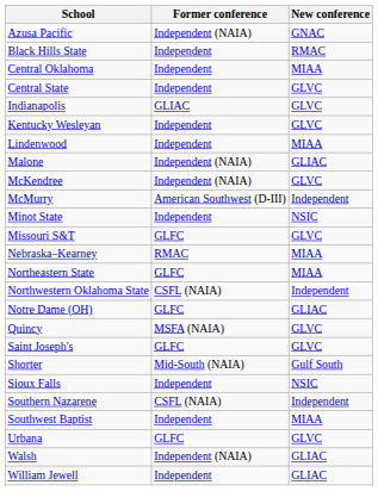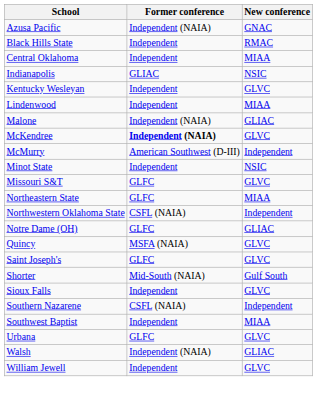- row: Central State | Independent | GLVC
Indianapolis | New conference: GLVC -> NSIC
McKendree | Former conference: normal -> bold
- row: Nebraska–Kearney | RMAC | MIAA
Sioux Falls | New conference: NSIC -> GLVC
William Jewell | New conference: GLIAC -> GLVC
